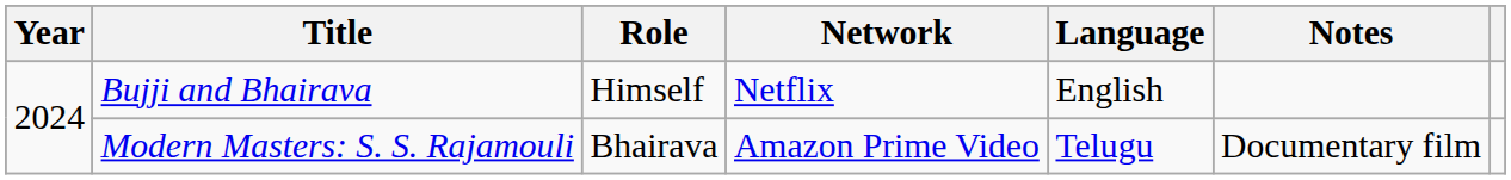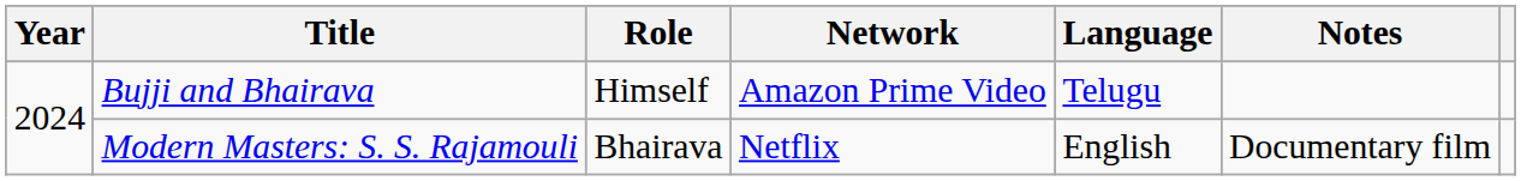Bujji and Bhairava | Network: Netflix -> Amazon Prime Video
Bujji and Bhairava | Language: English -> Telugu
Modern Masters: S. S. Rajamouli | Network: Amazon Prime Video -> Netflix
Modern Masters: S. S. Rajamouli | Language: Telugu -> English
